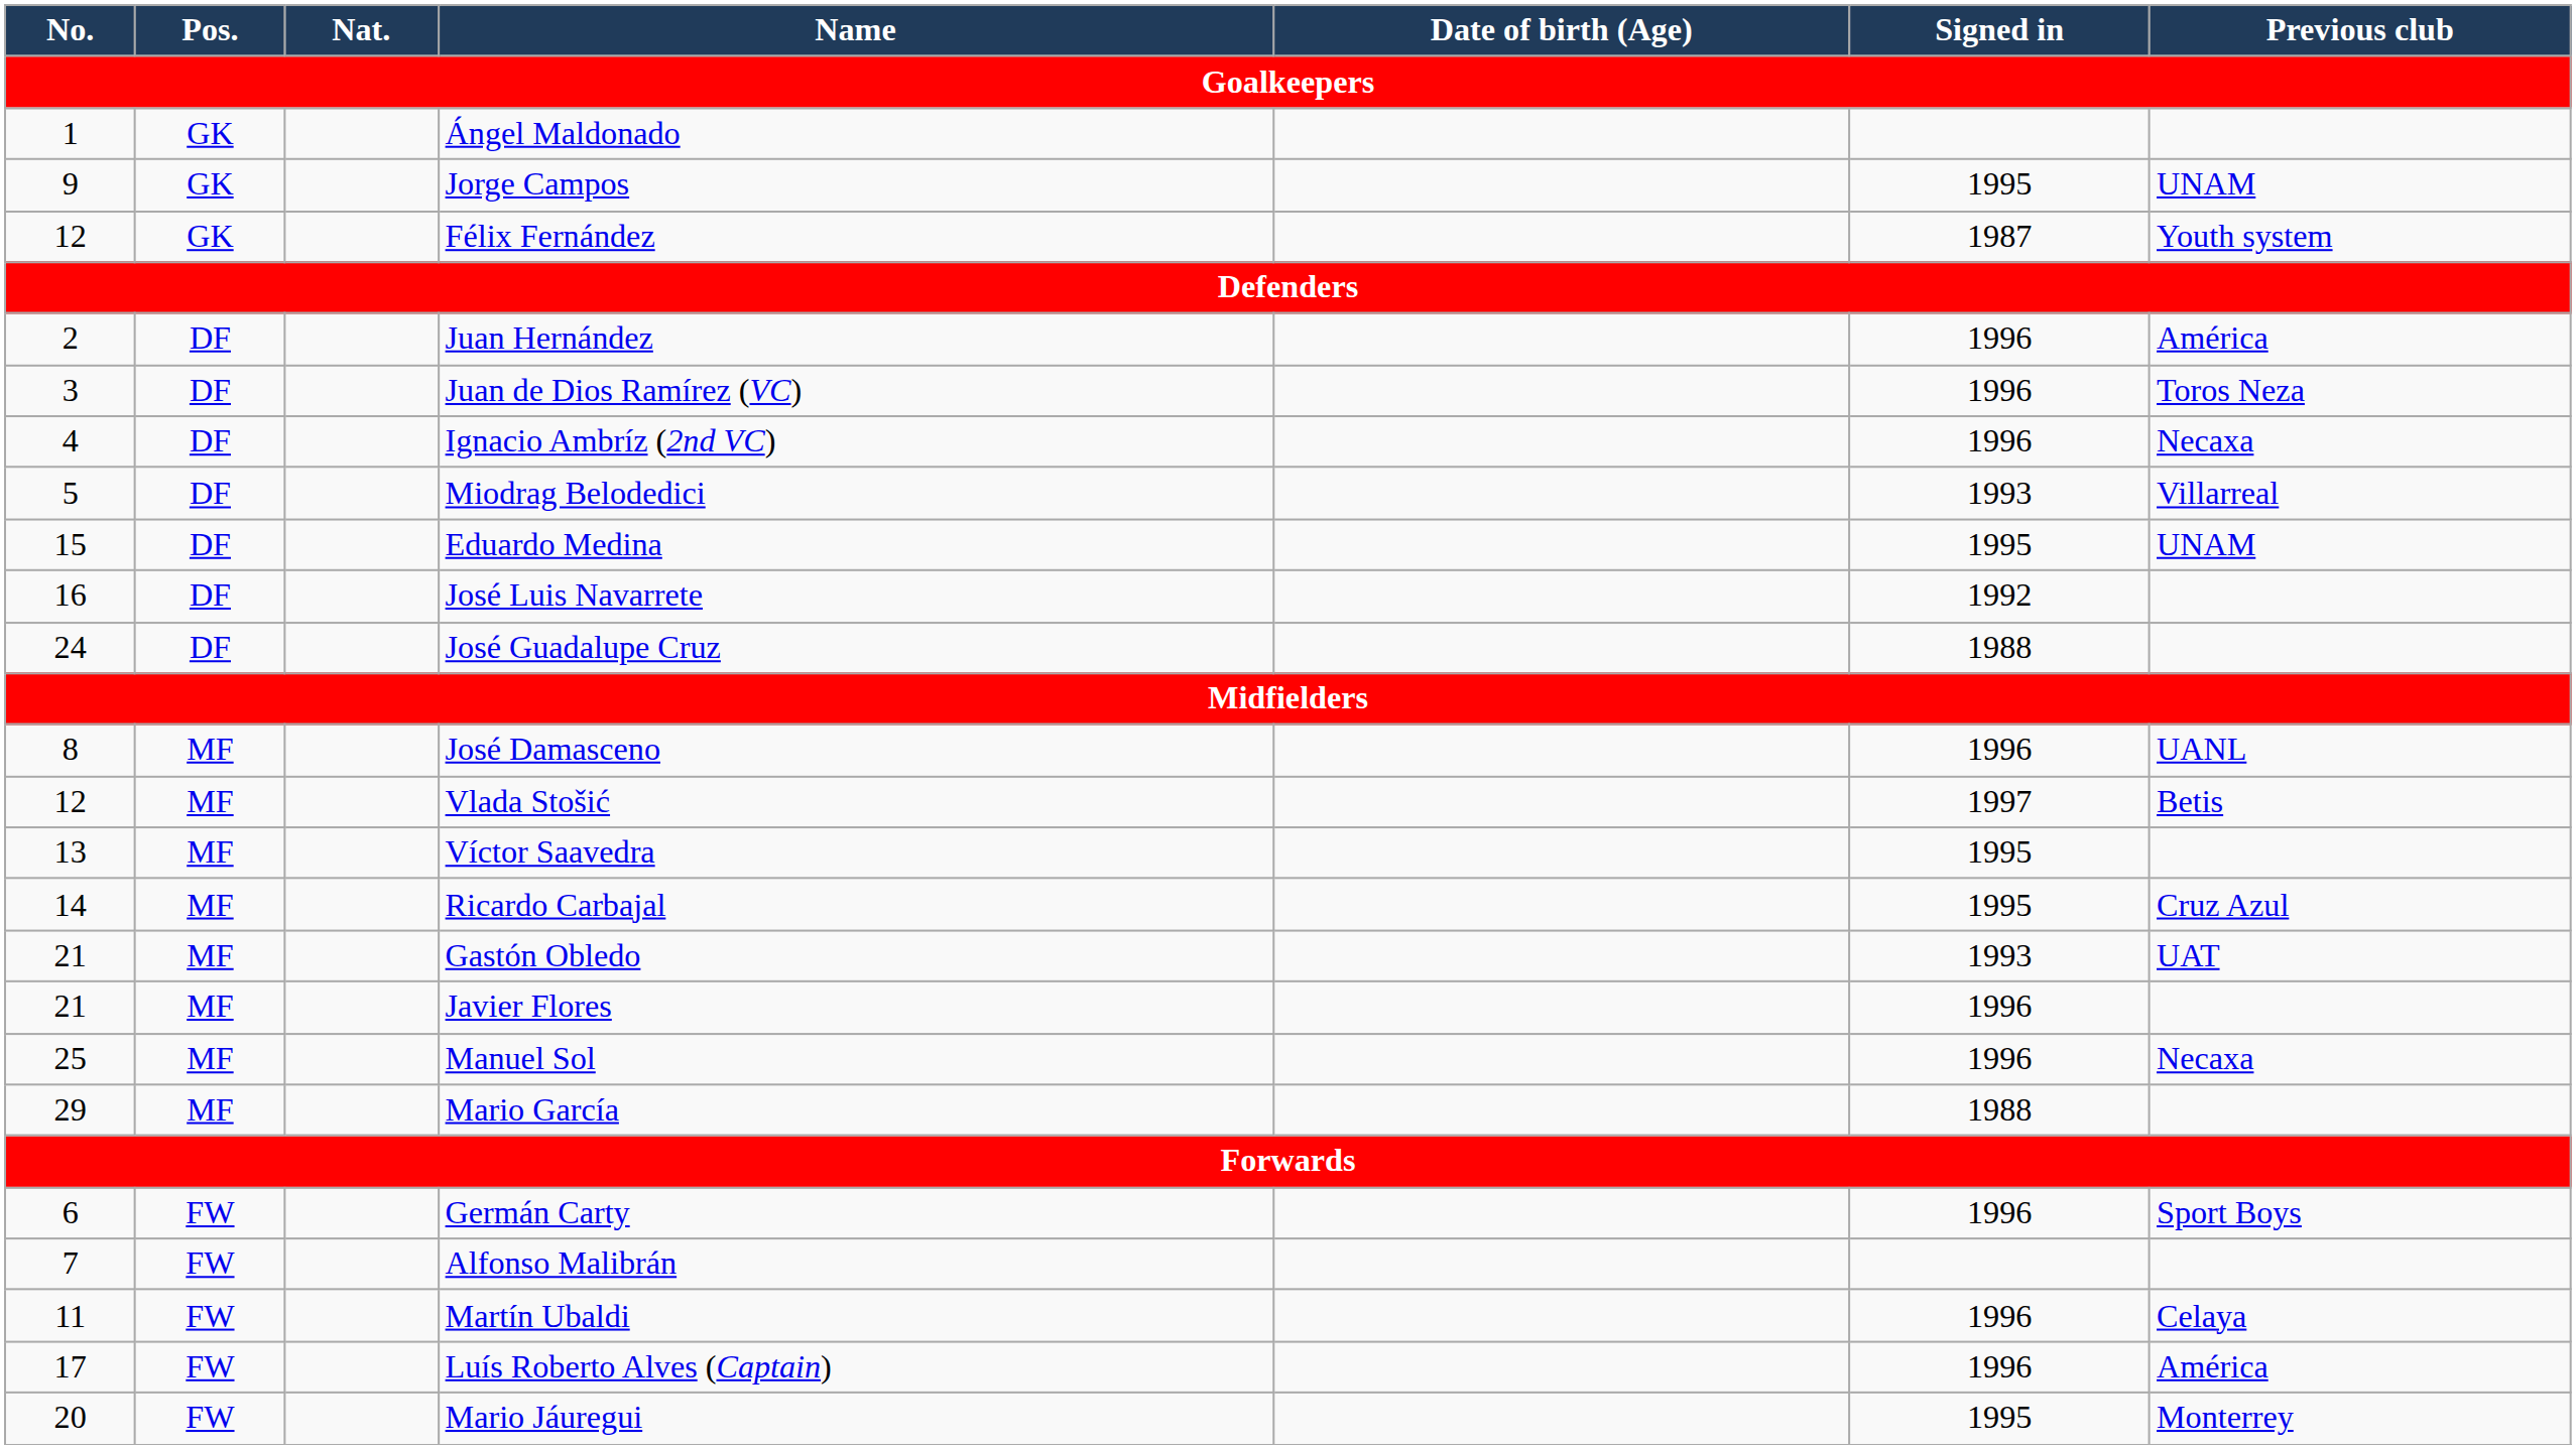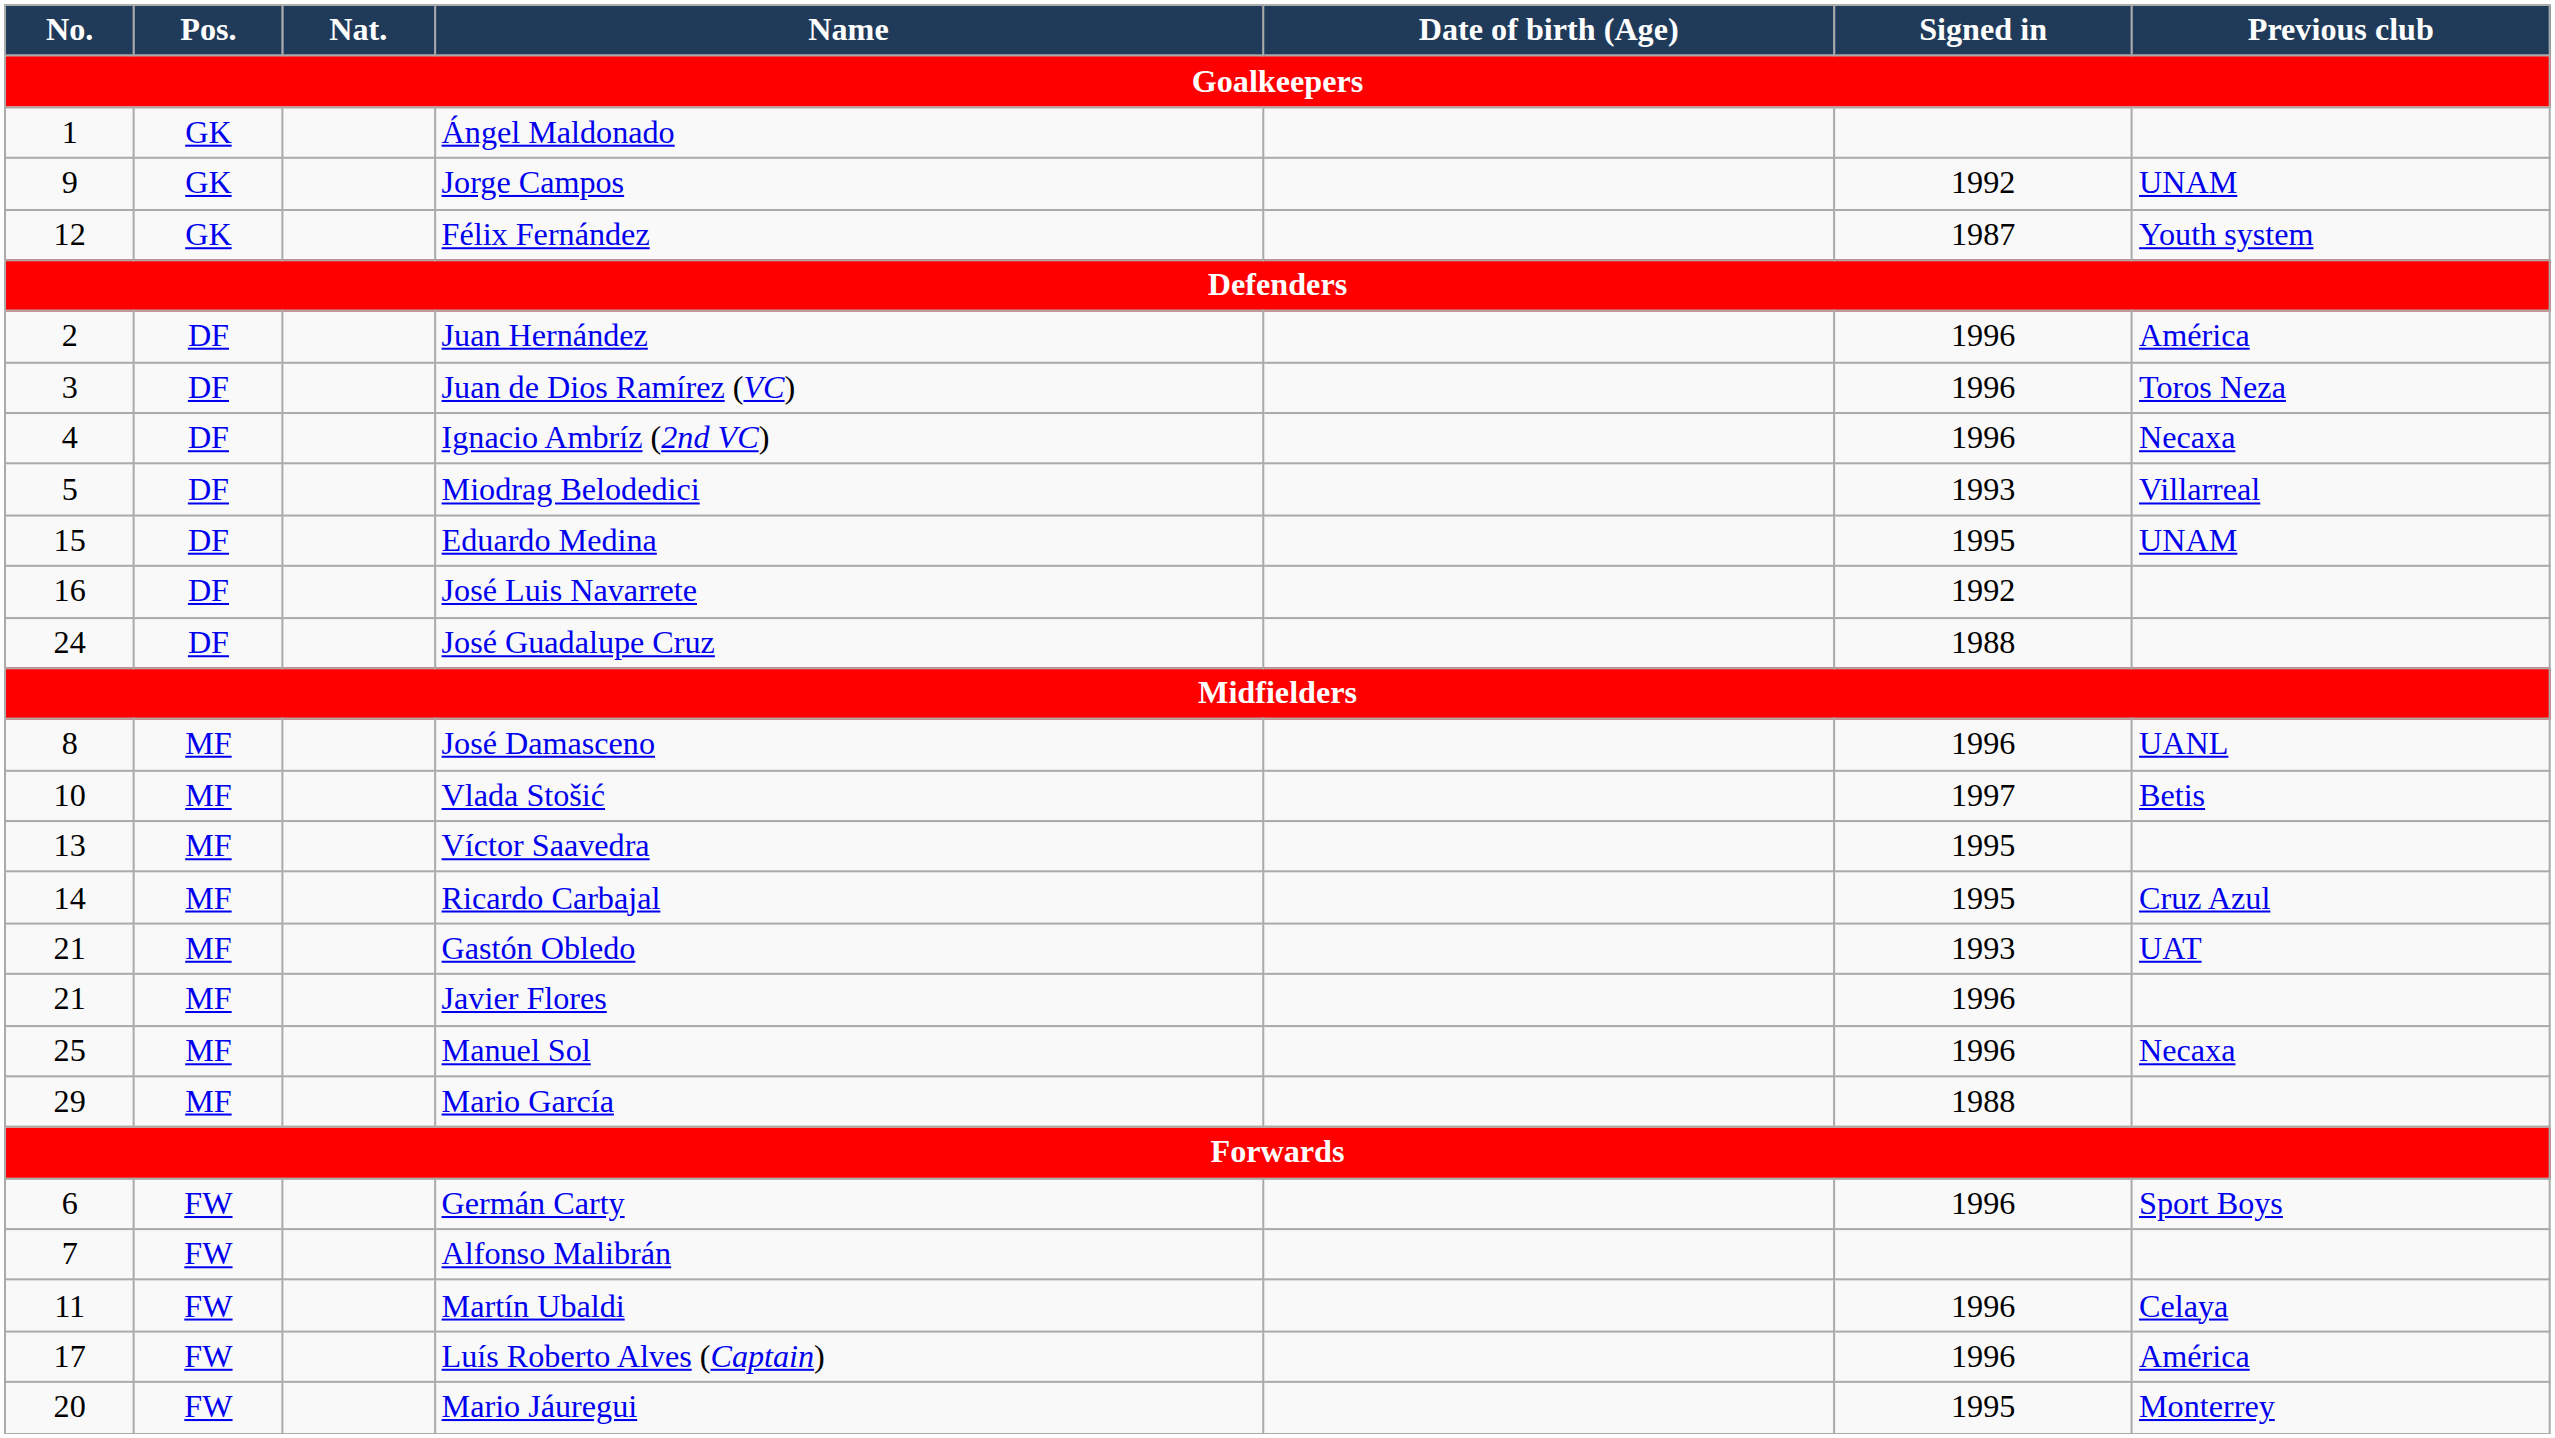Jorge Campos | Signed in: 1995 -> 1992
Vlada Stošić | No.: 12 -> 10
